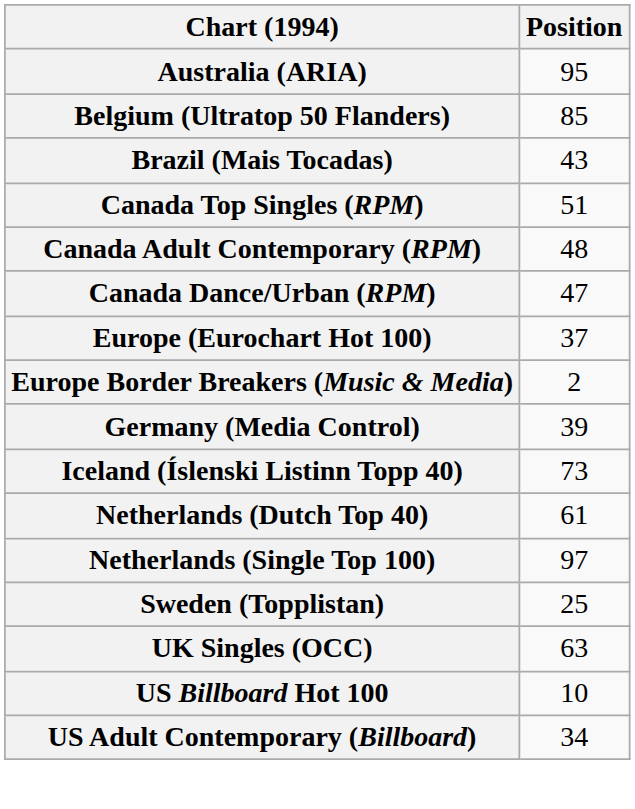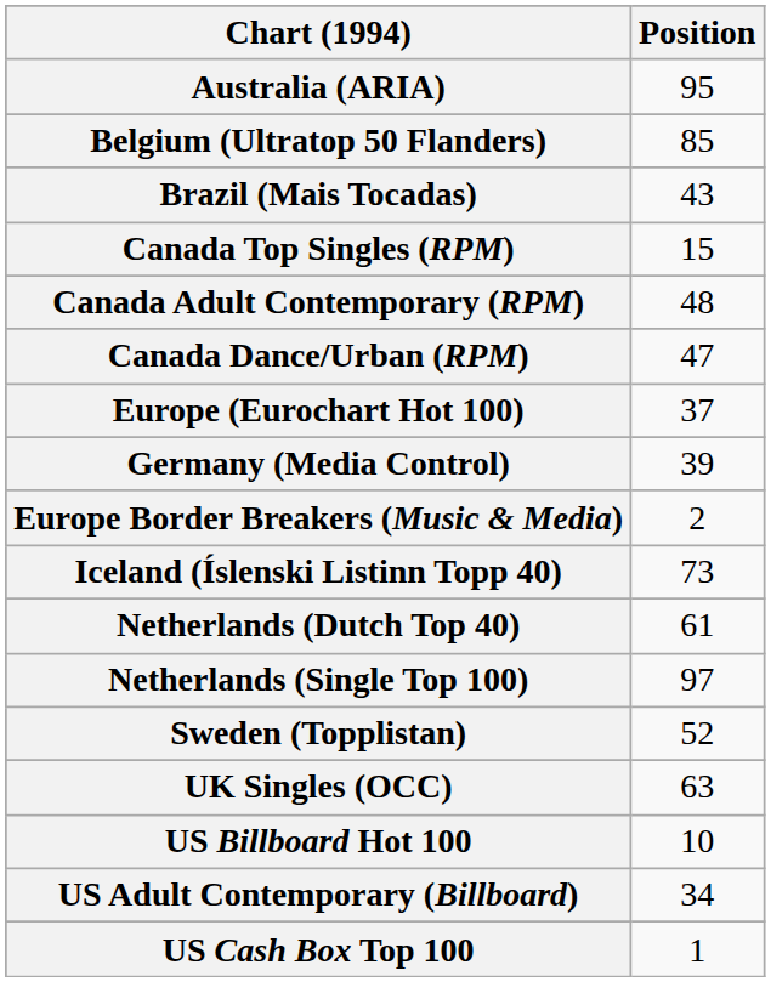Canada Top Singles (RPM) | Position: 51 -> 15
rows swapped: Europe Border Breakers (Music & Media) <-> Germany (Media Control)
Sweden (Topplistan) | Position: 25 -> 52
+ row: US Cash Box Top 100 | 1
